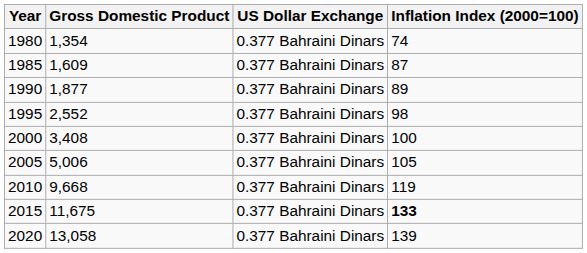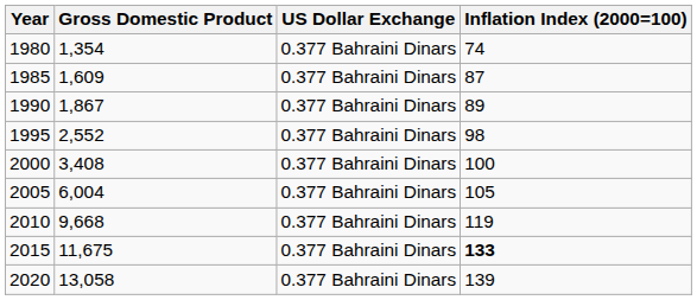1990 | Gross Domestic Product: 1,877 -> 1,867
2005 | Gross Domestic Product: 5,006 -> 6,004
